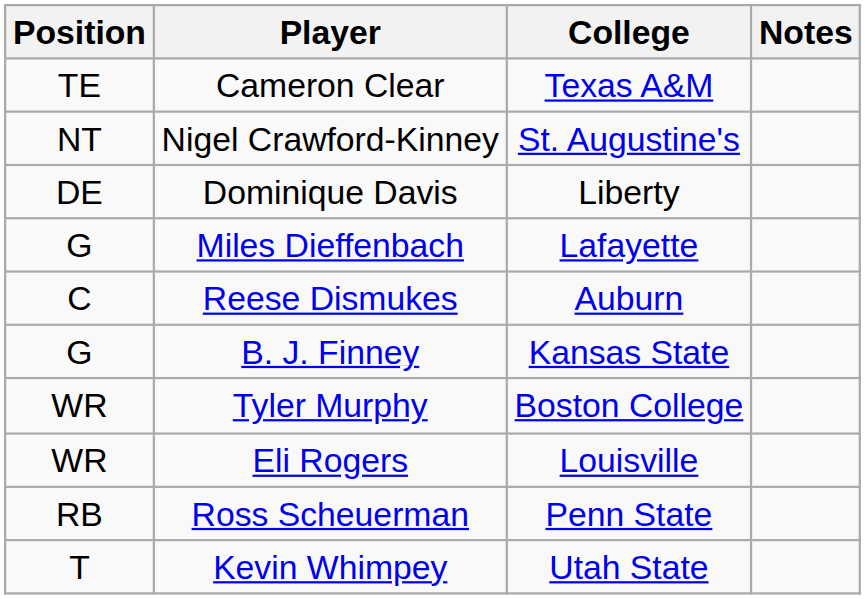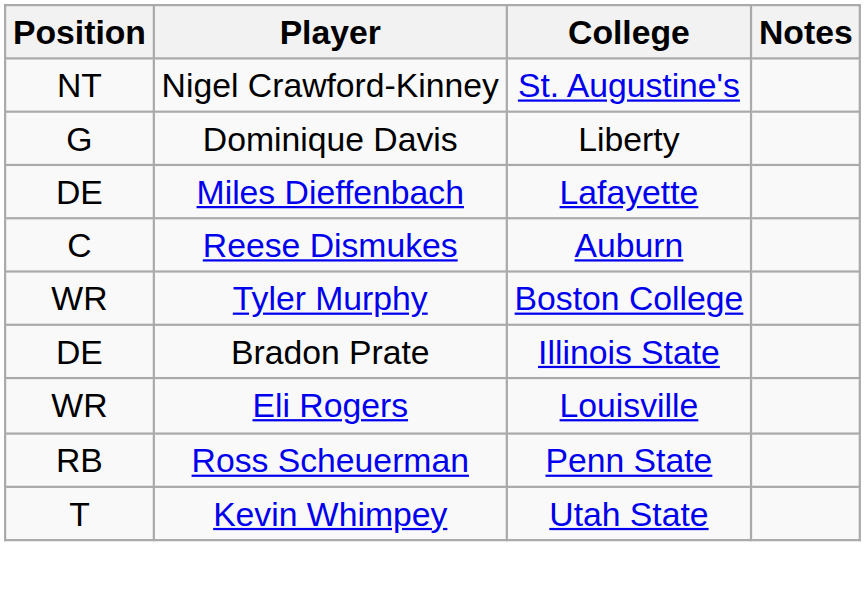- row: TE | Cameron Clear | Texas A&M
Dominique Davis | Position: DE -> G
Miles Dieffenbach | Position: G -> DE
- row: G | B. J. Finney | Kansas State
+ row: DE | Bradon Prate | Illinois State
